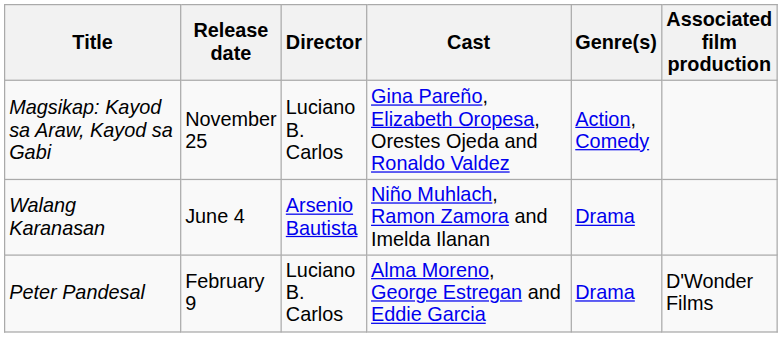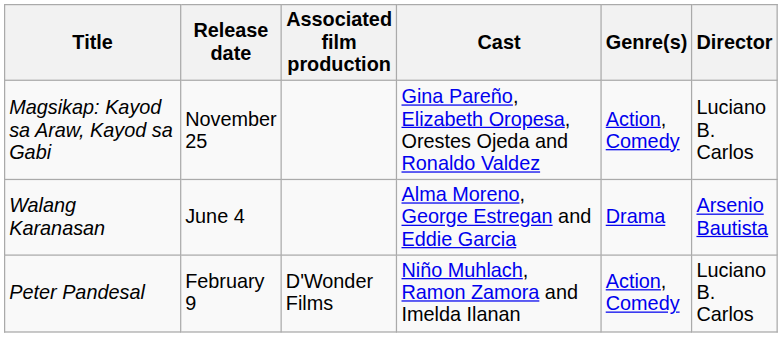columns swapped: Director <-> Associated film production
Walang Karanasan | Cast: Niño Muhlach, Ramon Zamora and Imelda Ilanan -> Alma Moreno, George Estregan and Eddie Garcia
Peter Pandesal | Cast: Alma Moreno, George Estregan and Eddie Garcia -> Niño Muhlach, Ramon Zamora and Imelda Ilanan
Peter Pandesal | Genre(s): Drama -> Action, Comedy
